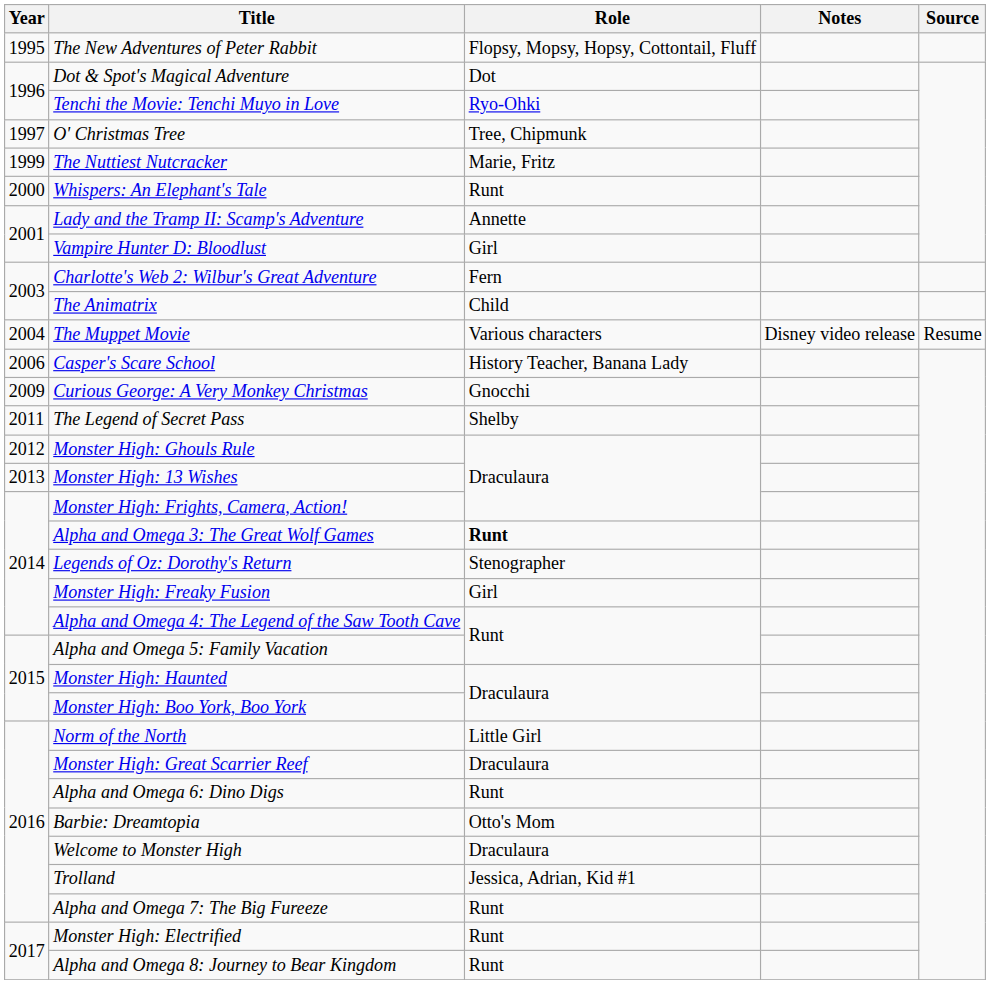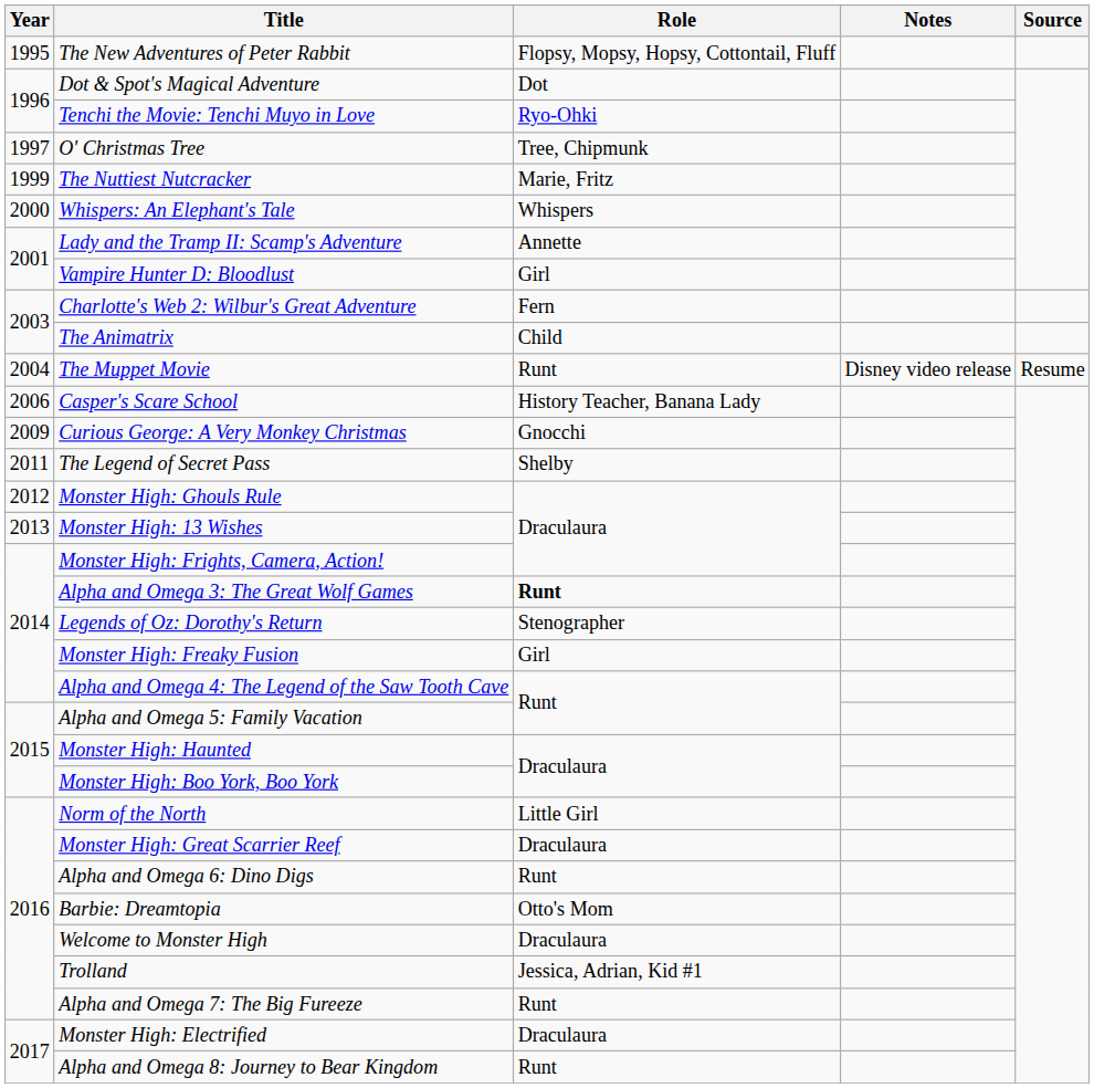Whispers: An Elephant's Tale | Role: Runt -> Whispers
The Muppet Movie | Role: Various characters -> Runt
Monster High: Electrified | Role: Runt -> Draculaura
